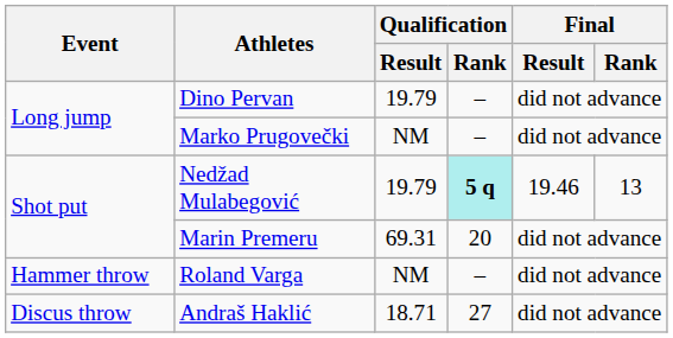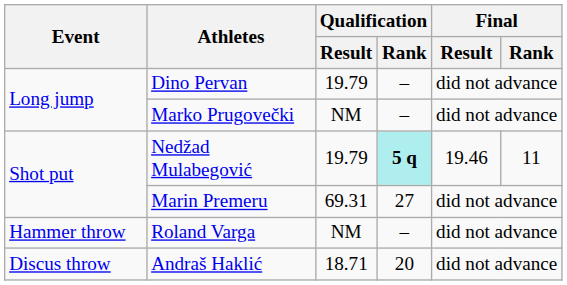Nedžad Mulabegović | Final / Rank: 13 -> 11
Marin Premeru | Qualification / Rank: 20 -> 27
Andraš Haklić | Qualification / Rank: 27 -> 20
